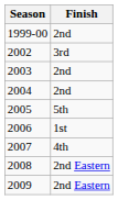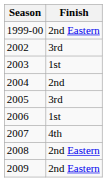1999-00 | Finish: 2nd -> 2nd Eastern
2003 | Finish: 2nd -> 1st
2005 | Finish: 5th -> 3rd
